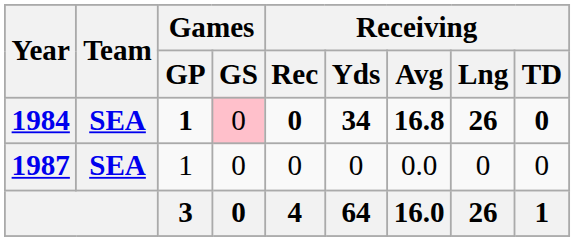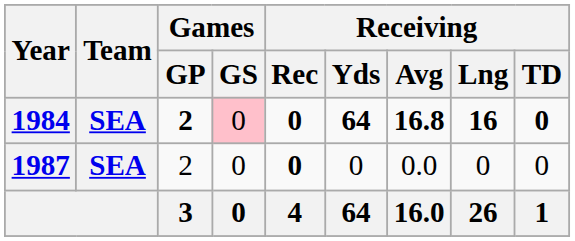1984 | Games / GP: 1 -> 2
1984 | Receiving / Yds: 34 -> 64
1984 | Receiving / Lng: 26 -> 16
1987 | Games / GP: 1 -> 2
1987 | Receiving / Rec: normal -> bold
